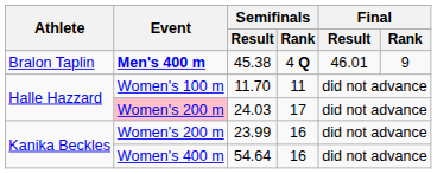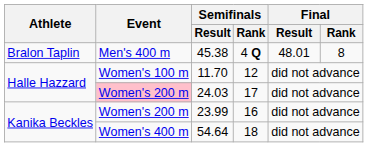45.38 | Event: bold -> normal
45.38 | Final / Result: 46.01 -> 48.01
45.38 | Final / Rank: 9 -> 8
11.70 | Semifinals / Rank: 11 -> 12
54.64 | Semifinals / Rank: 16 -> 18
